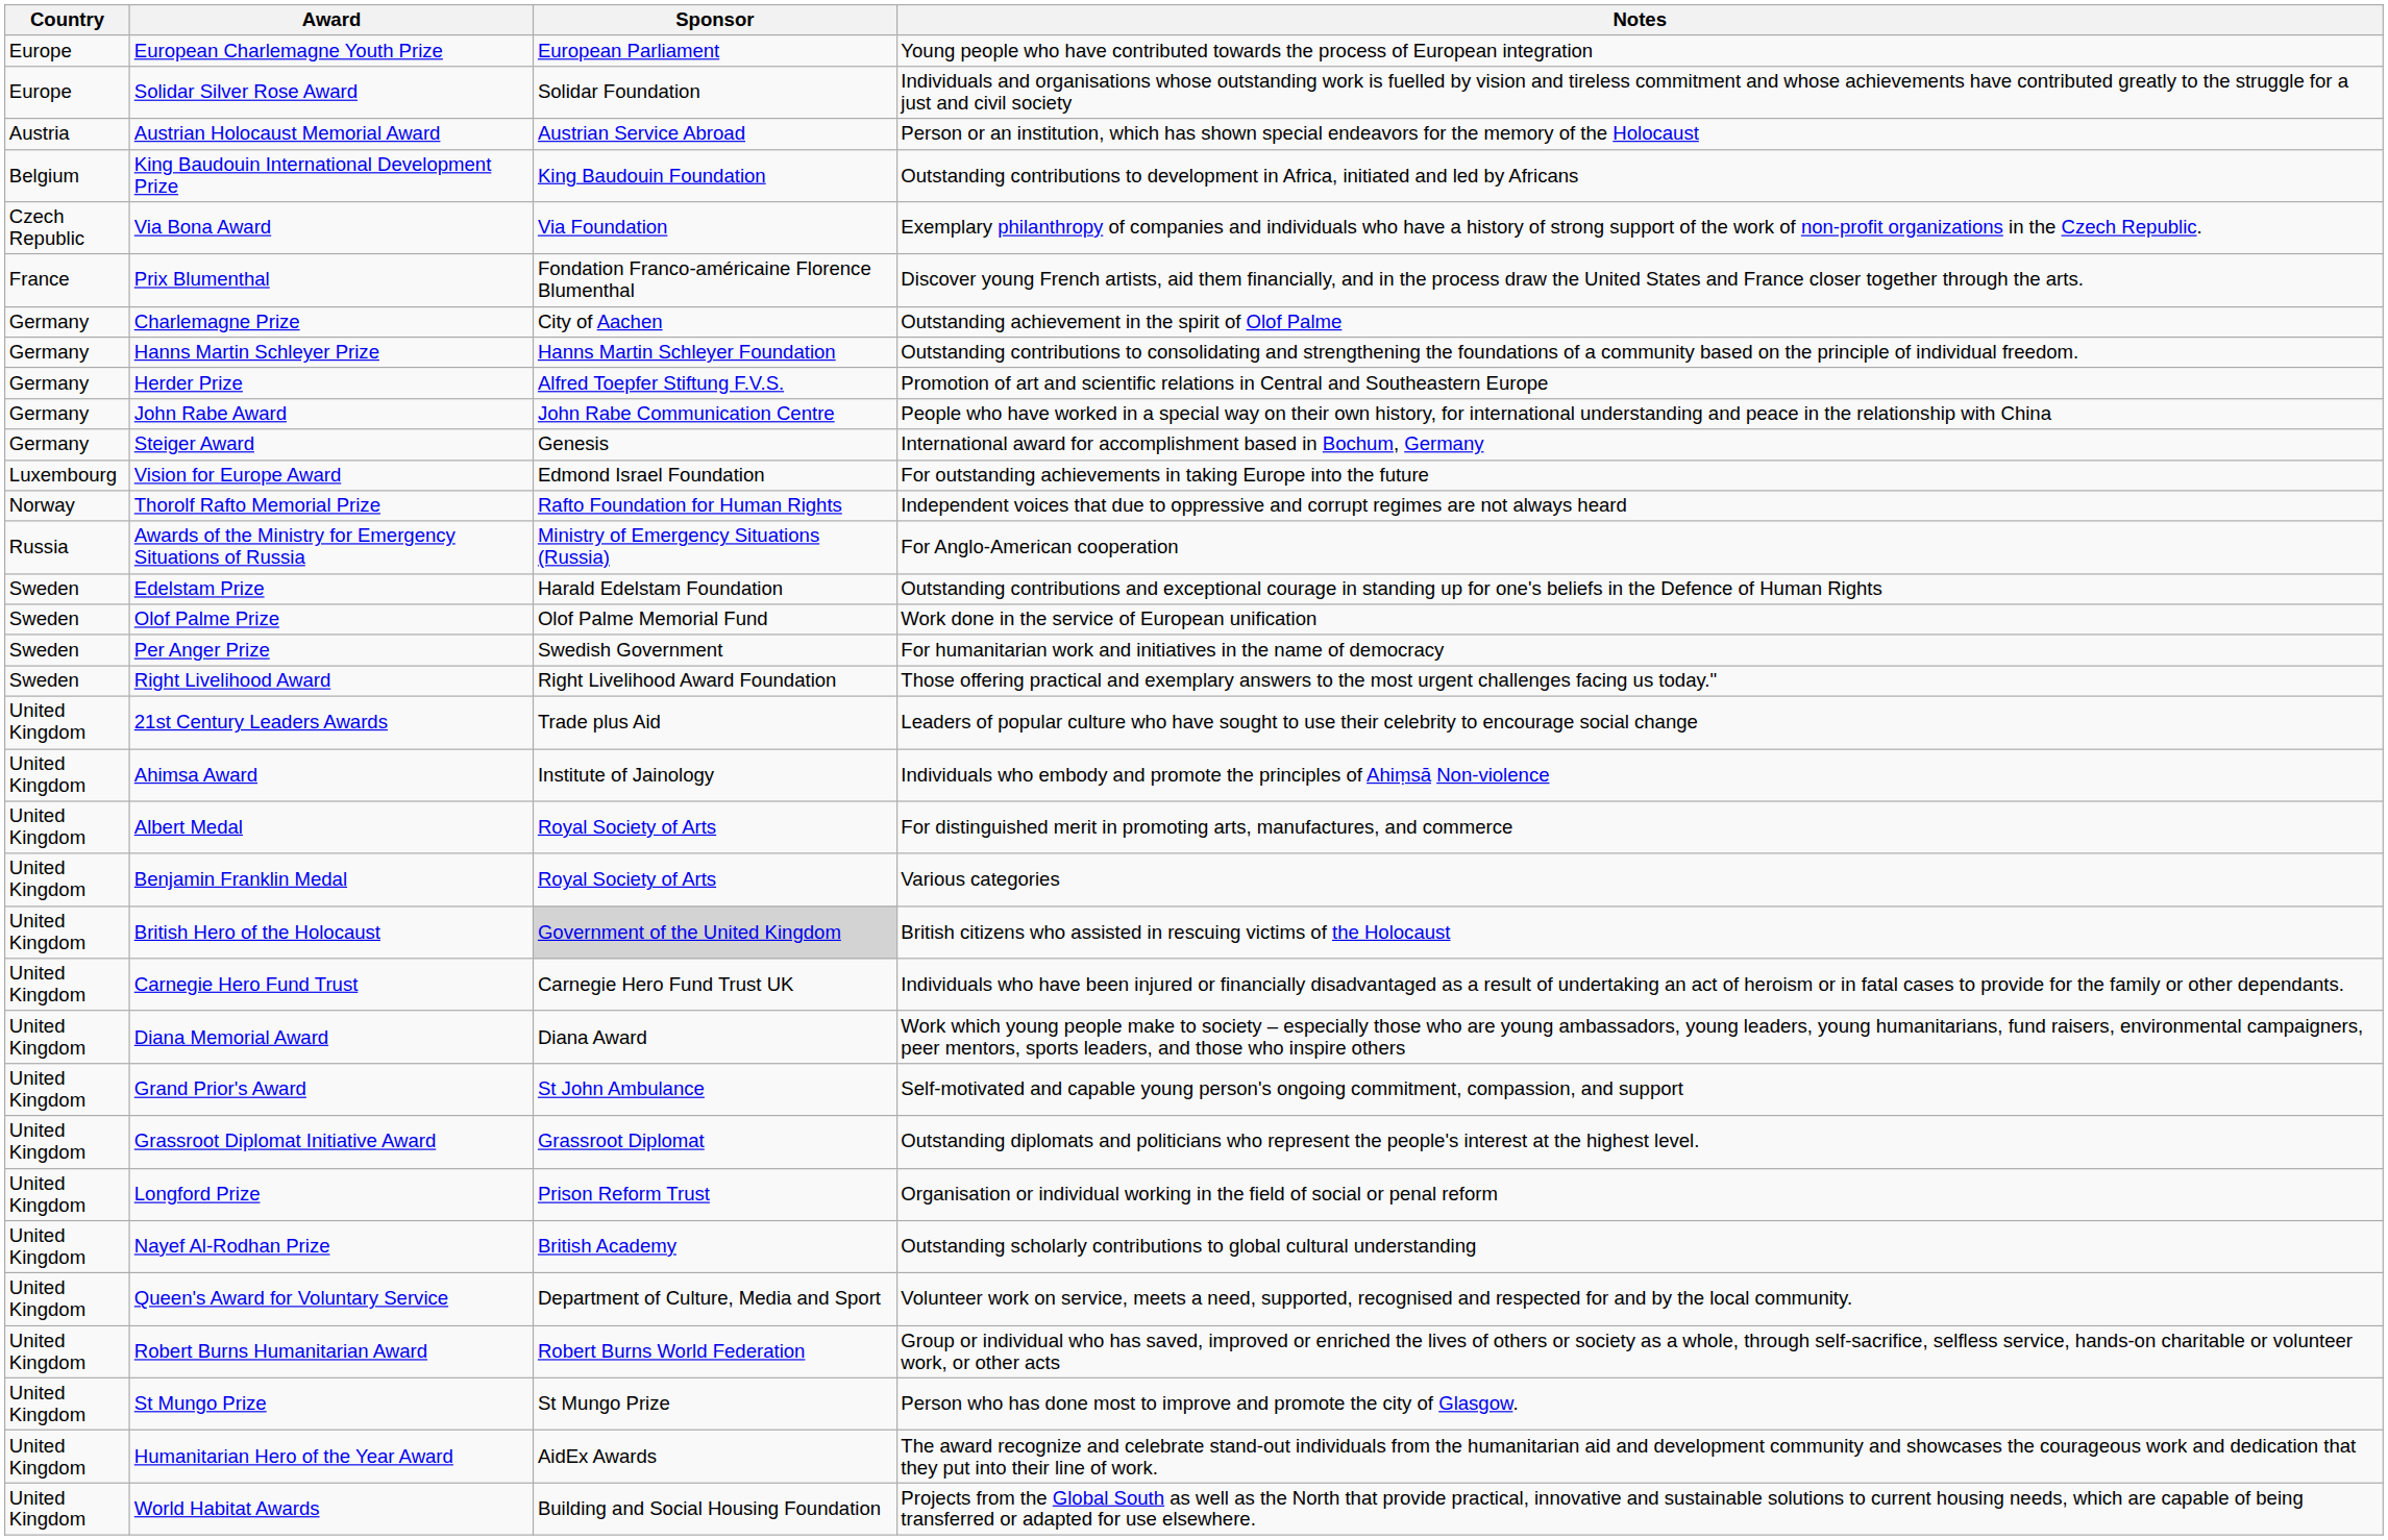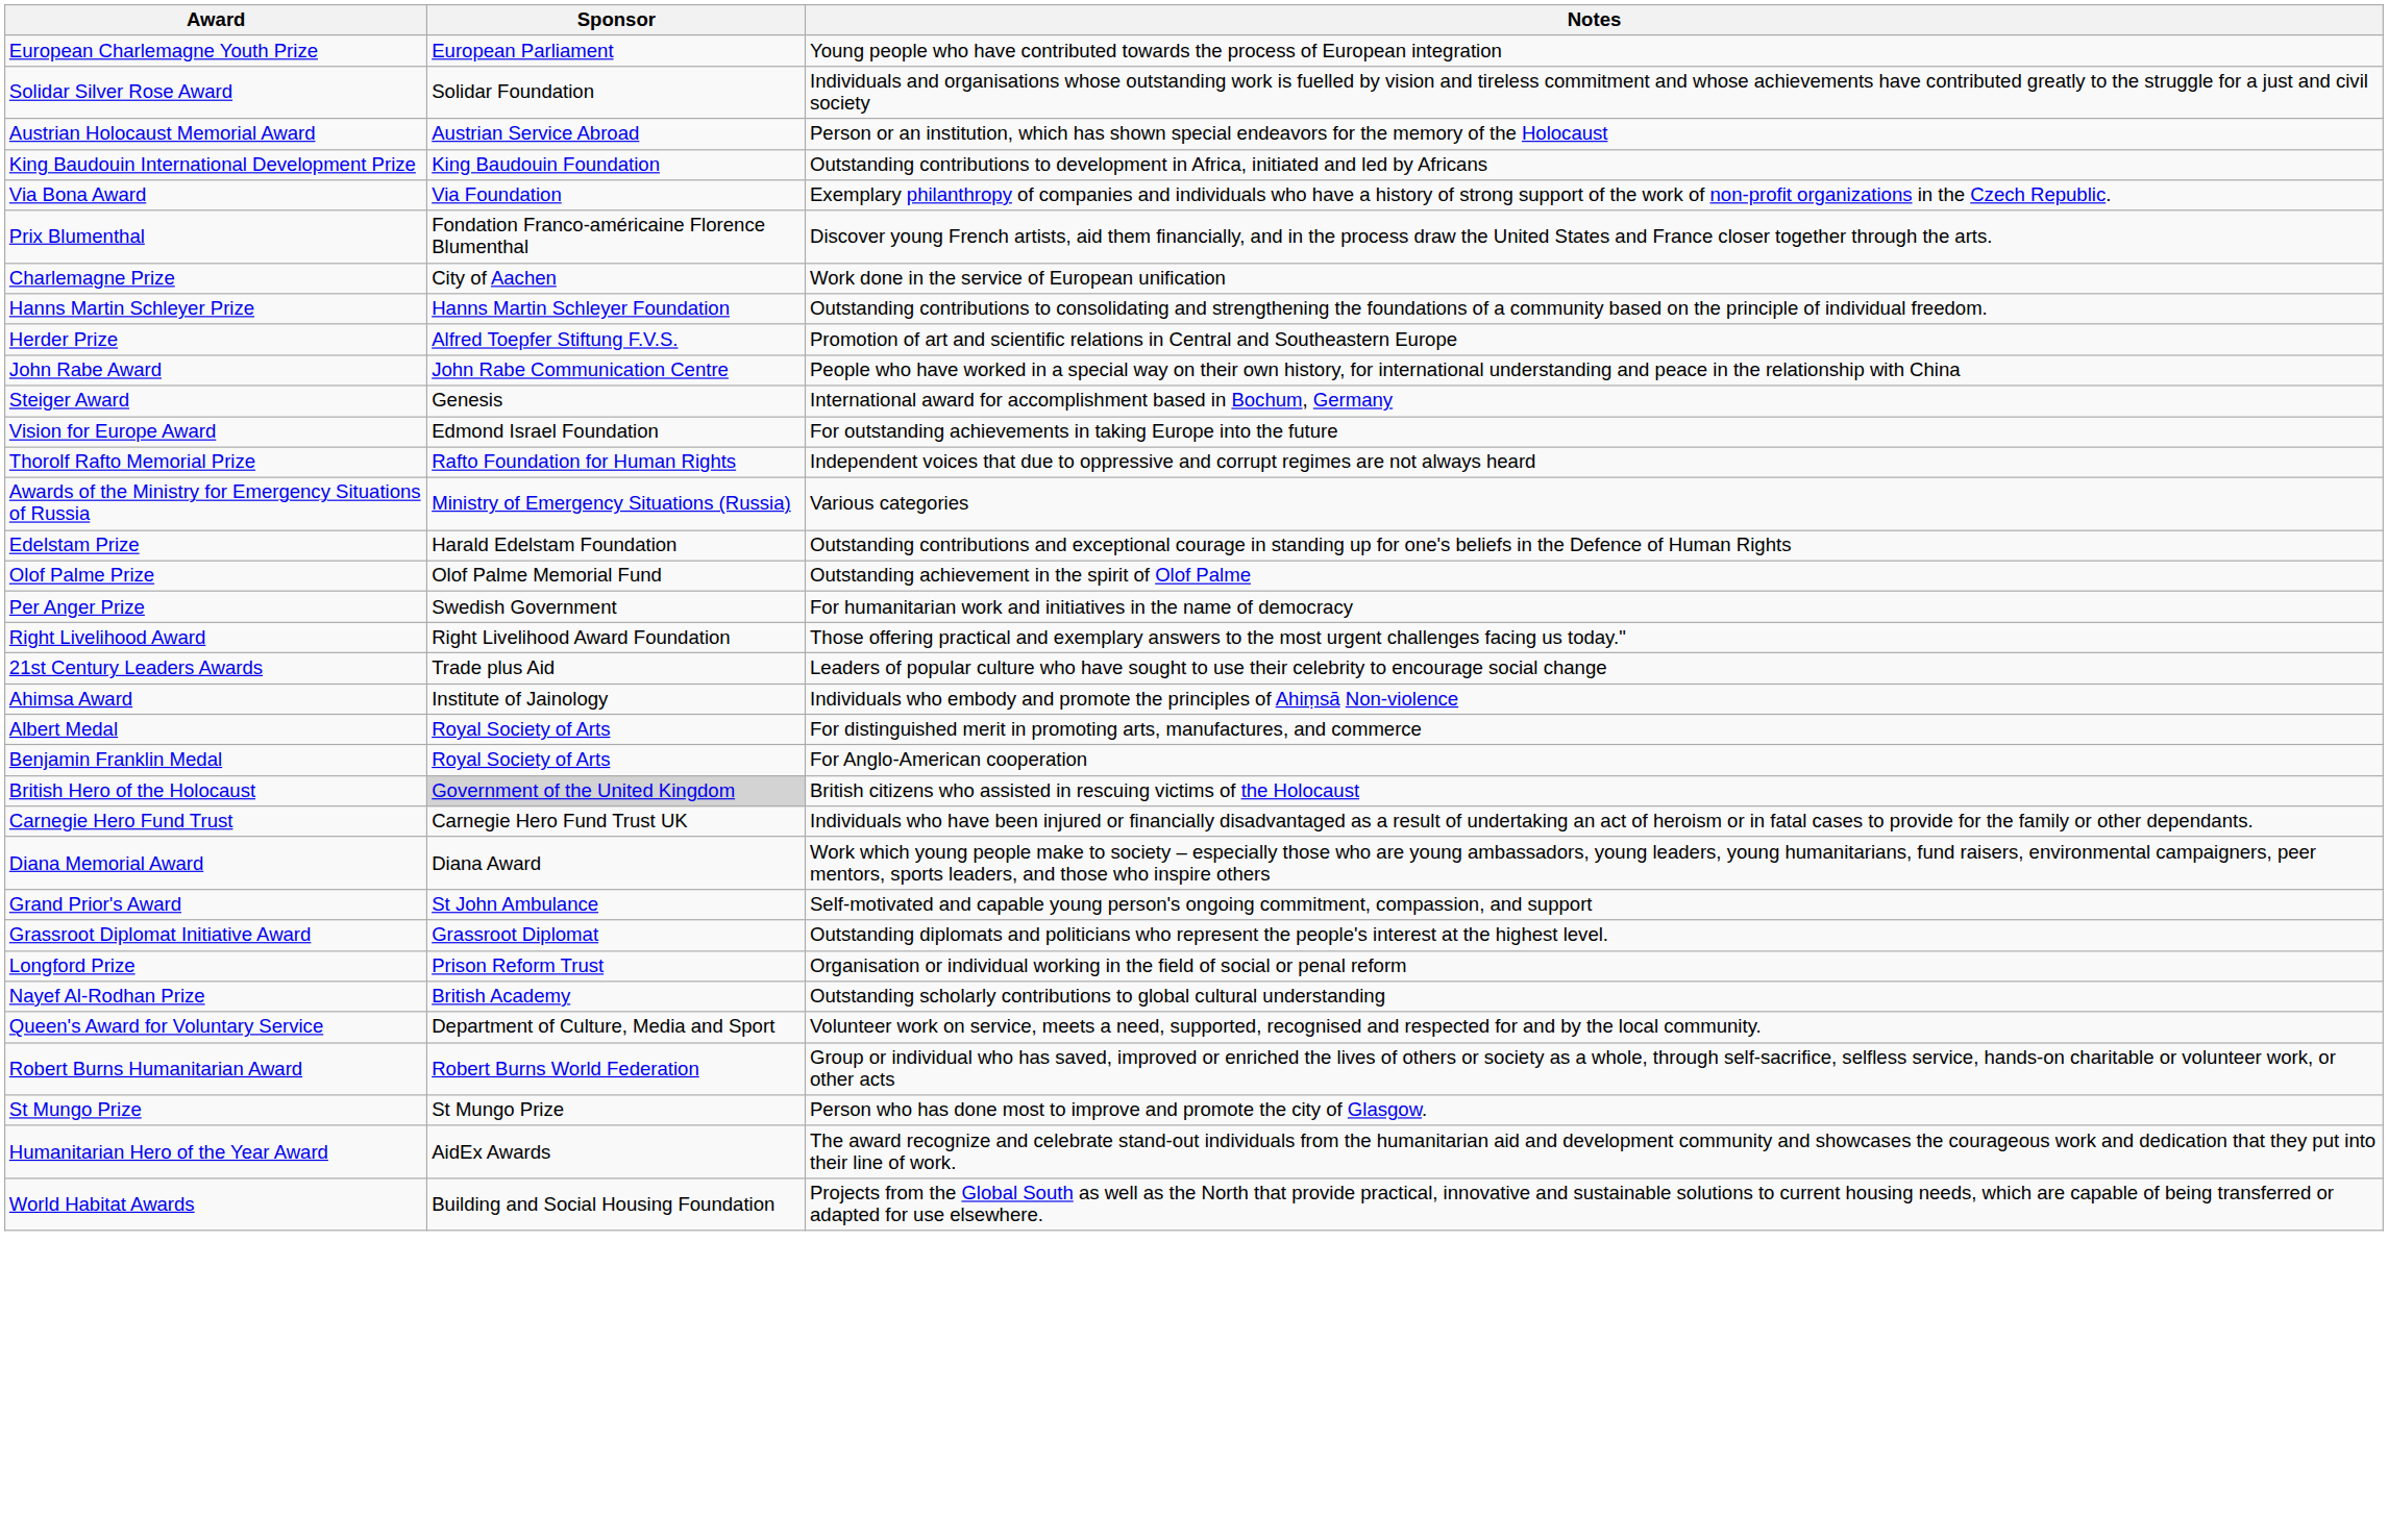- column: Country | Europe | Europe | Austria | Belgium | Czech Republic | France | Germany | Germany | Germany | Germany | Germany | Luxembourg | Norway | Russia | Sweden | Sweden | Sweden | Sweden | United Kingdom | United Kingdom | United Kingdom | United Kingdom | United Kingdom | United Kingdom | United Kingdom | United Kingdom | United Kingdom | United Kingdom | United Kingdom | United Kingdom | United Kingdom | United Kingdom | United Kingdom | United Kingdom
Charlemagne Prize | Notes: Outstanding achievement in the spirit of Olof Palme -> Work done in the service of European unification
Awards of the Ministry for Emergency Situations of Russia | Notes: For Anglo-American cooperation -> Various categories
Olof Palme Prize | Notes: Work done in the service of European unification -> Outstanding achievement in the spirit of Olof Palme
Benjamin Franklin Medal | Notes: Various categories -> For Anglo-American cooperation
